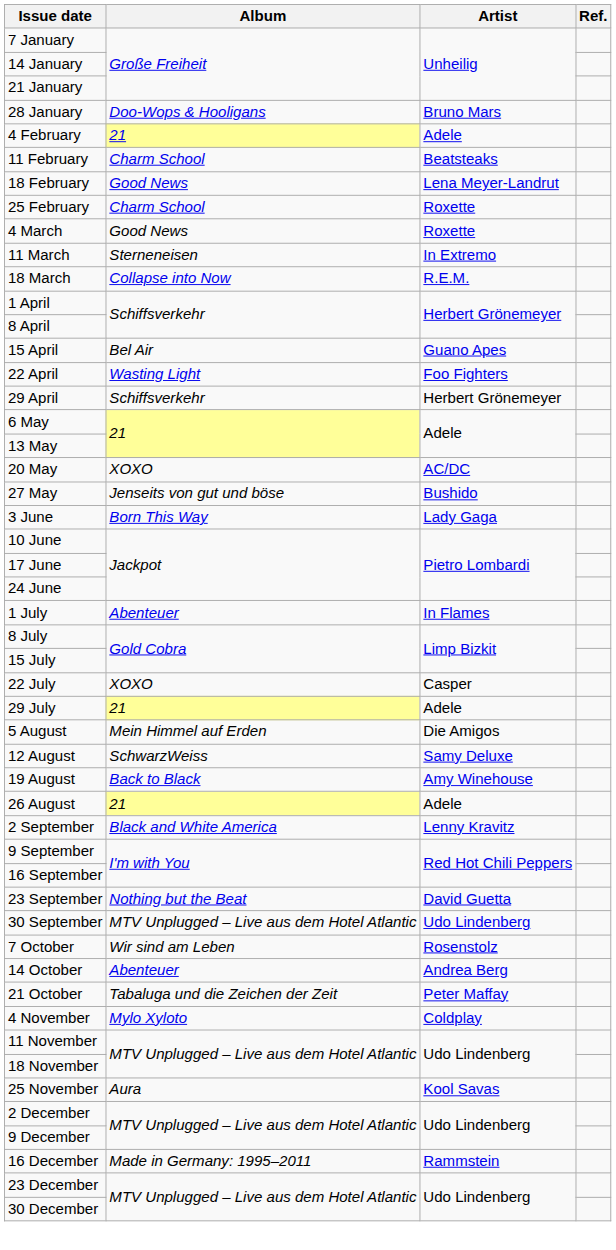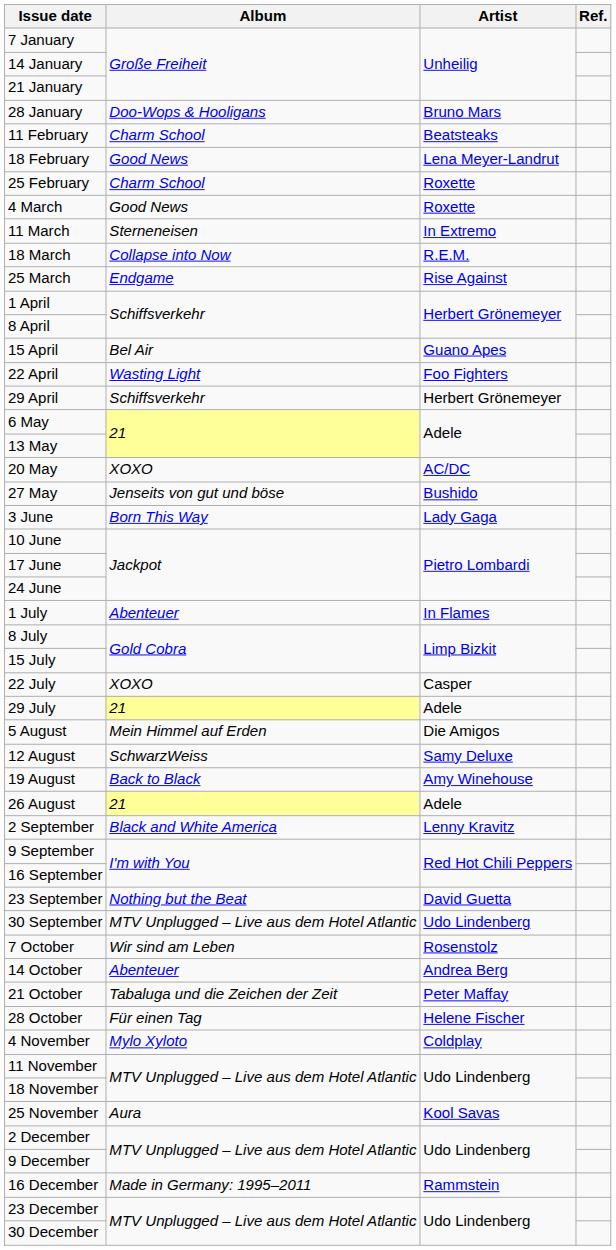- row: 4 February | 21 | Adele
+ row: 25 March | Endgame | Rise Against
+ row: 28 October | Für einen Tag | Helene Fischer
